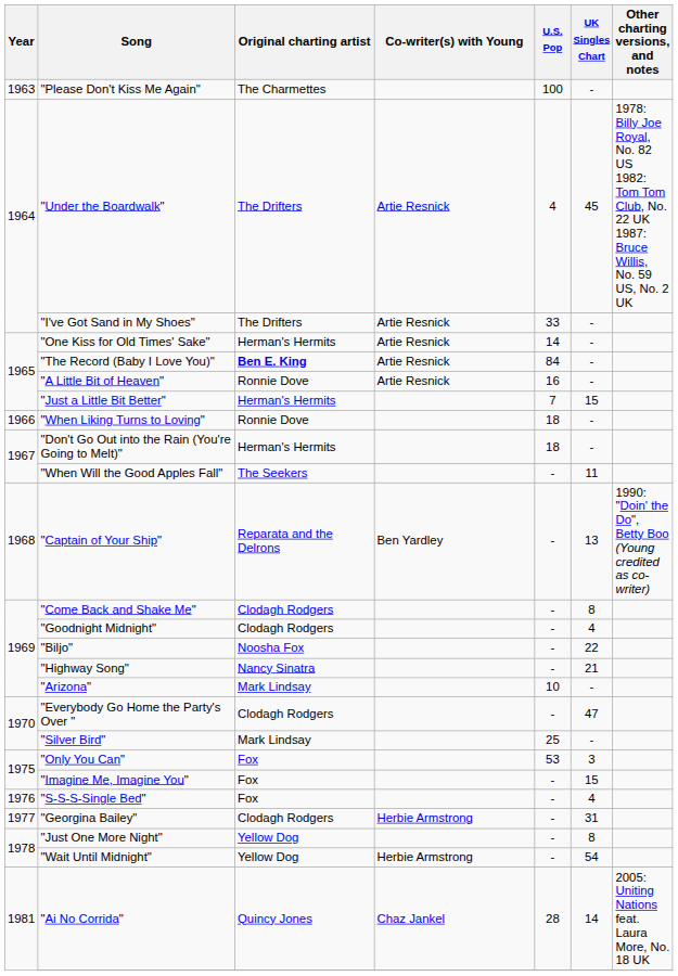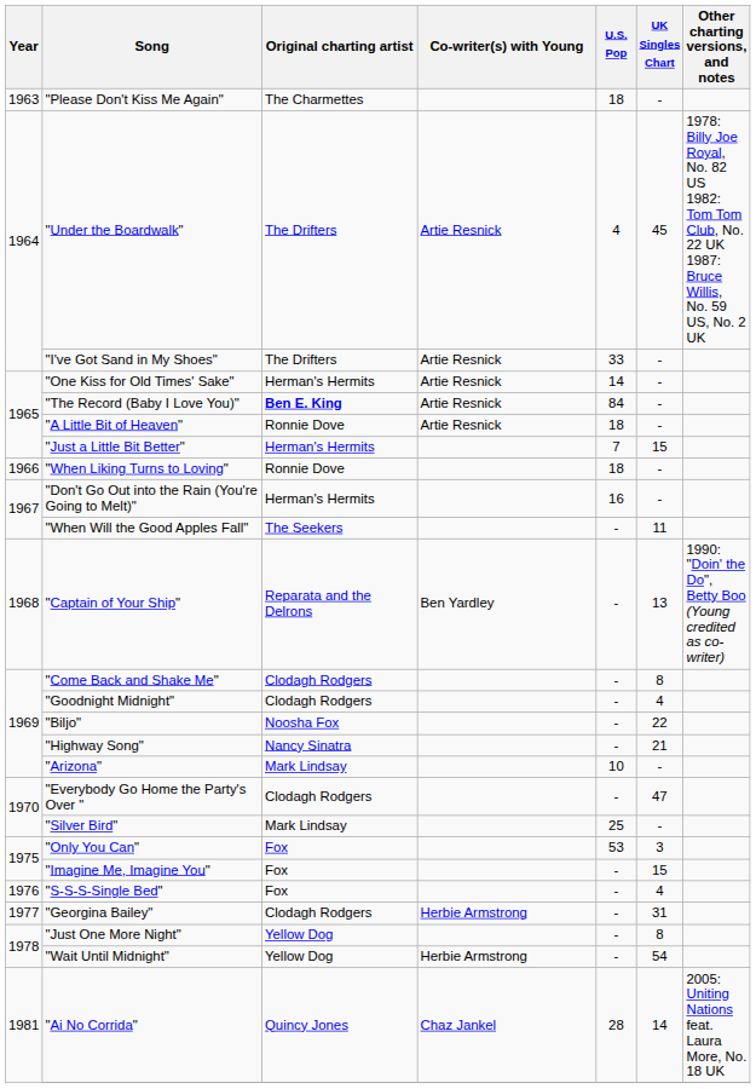"Please Don't Kiss Me Again" | U.S. Pop: 100 -> 18
"A Little Bit of Heaven" | U.S. Pop: 16 -> 18
"Don't Go Out into the Rain (You're Going to Melt)" | U.S. Pop: 18 -> 16
